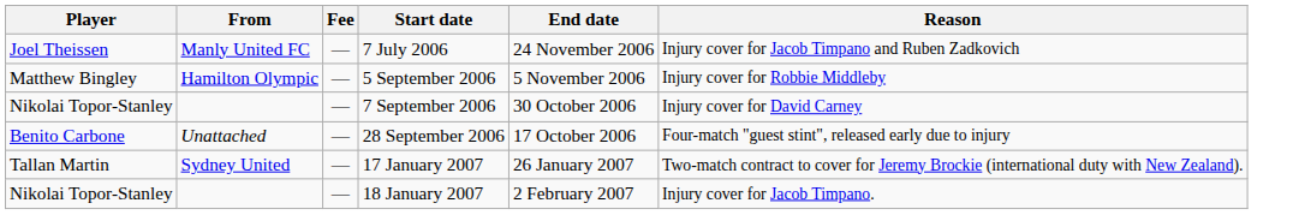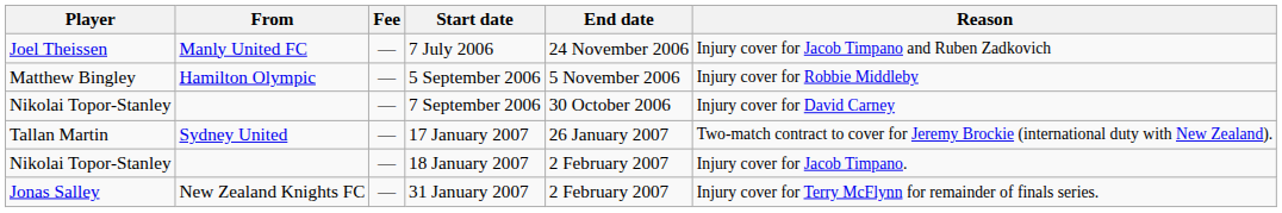- row: Benito Carbone | Unattached | — | 28 September 2006 | 17 October 2006 | Four-match "guest stint", released early due to injury
+ row: Jonas Salley | New Zealand Knights FC | — | 31 January 2007 | 2 February 2007 | Injury cover for Terry McFlynn for remainder of finals series.
